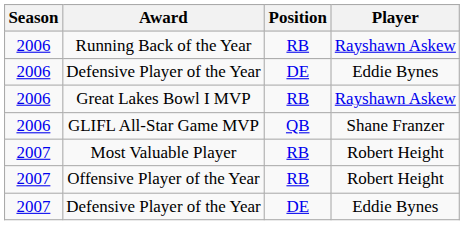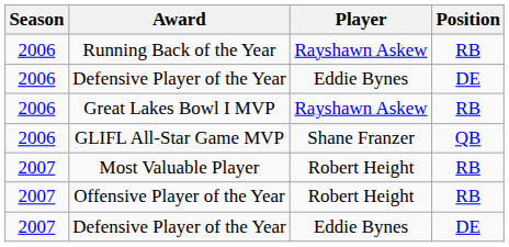columns swapped: Player <-> Position
